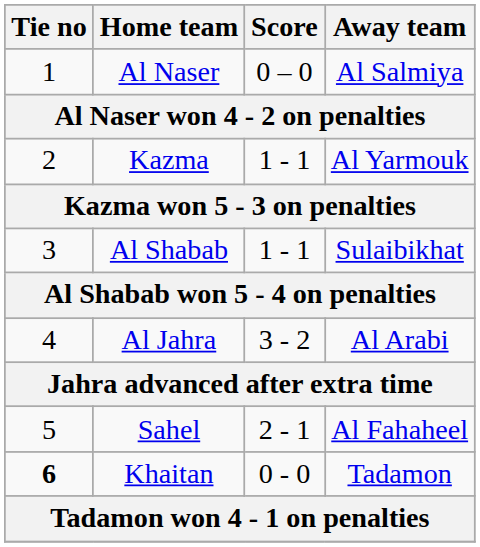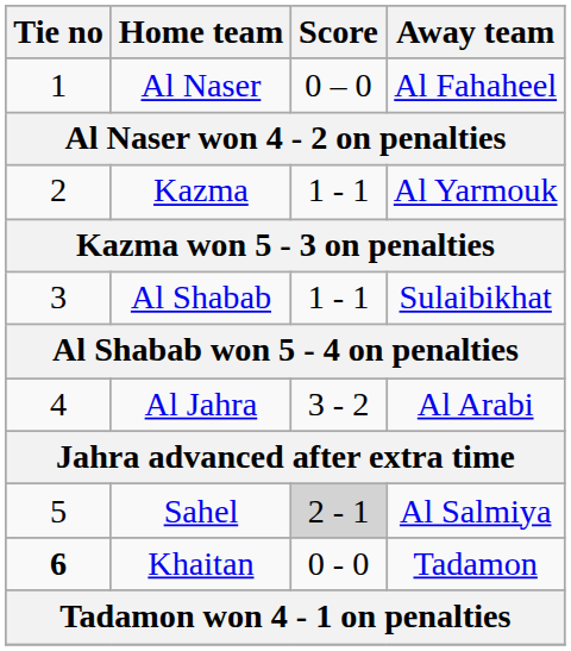Al Naser | Away team: Al Salmiya -> Al Fahaheel
Sahel | Score: no background -> lightgrey background
Sahel | Away team: Al Fahaheel -> Al Salmiya
